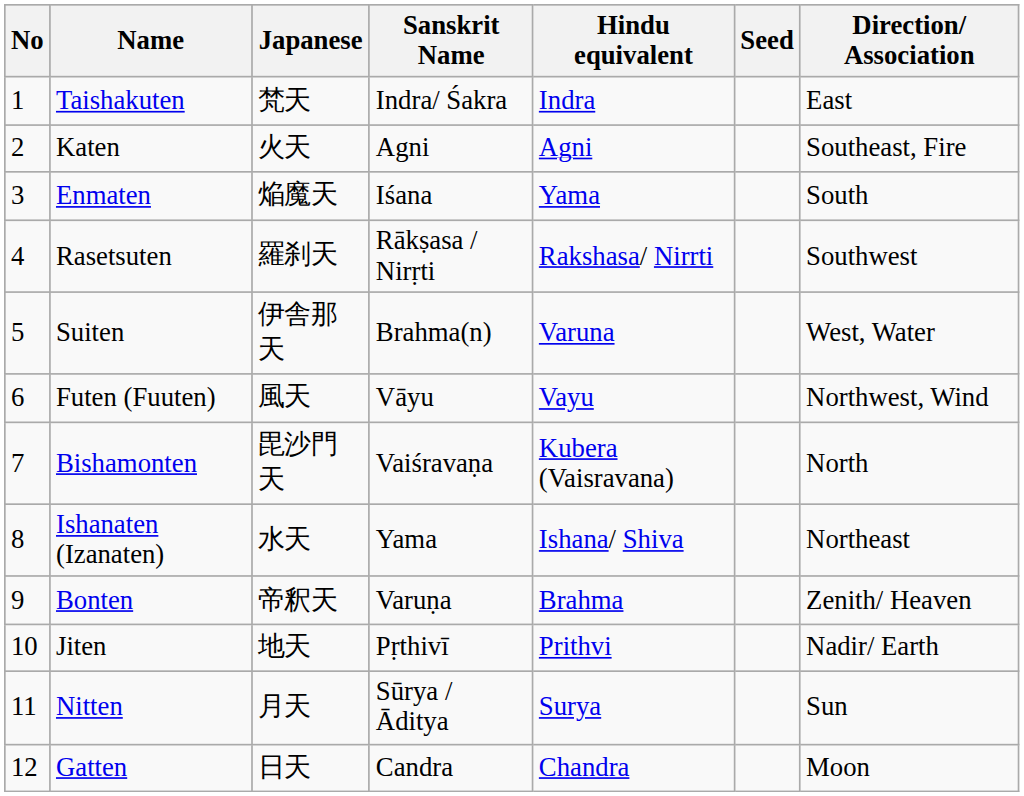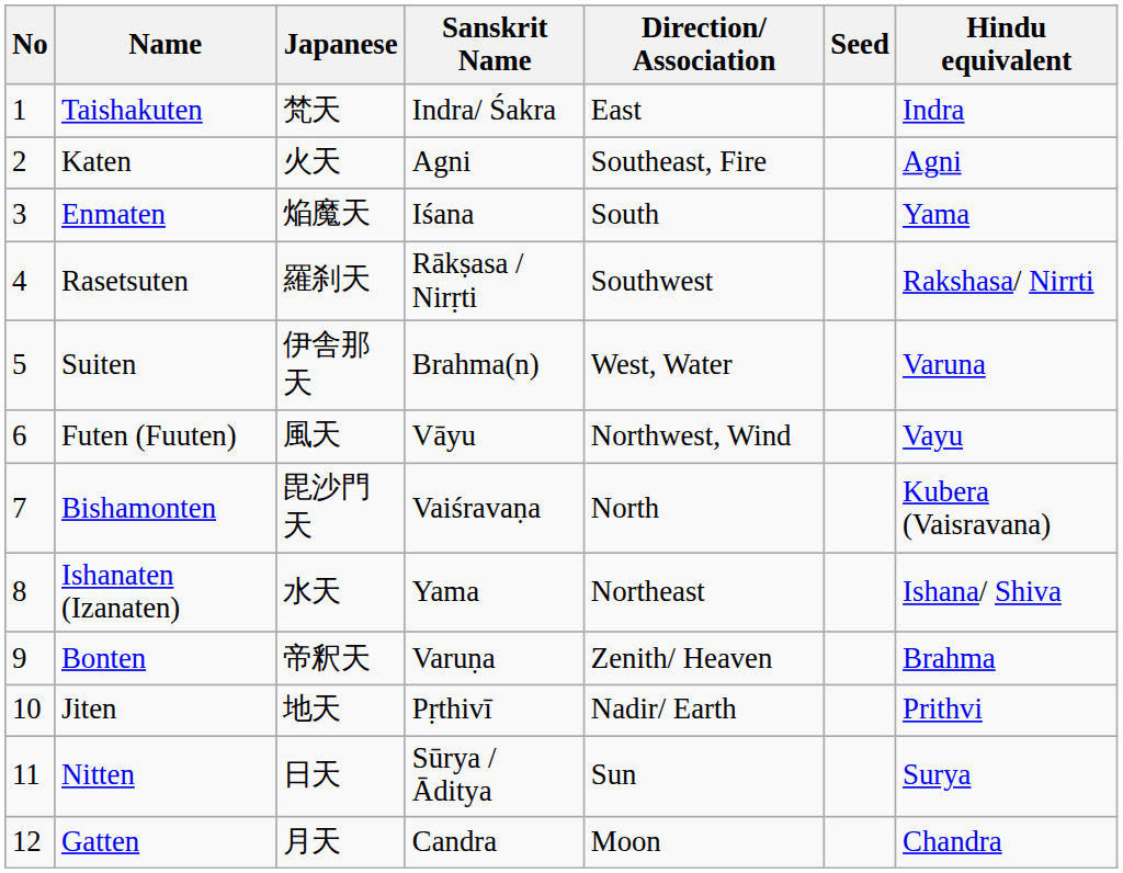columns swapped: Hindu equivalent <-> Direction/ Association
Nitten | Japanese: 月天 -> 日天
Gatten | Japanese: 日天 -> 月天
